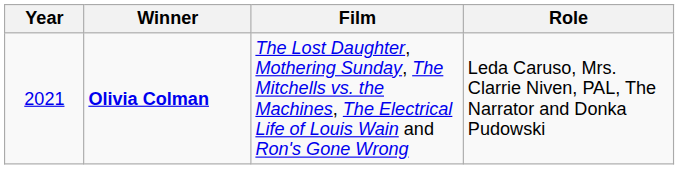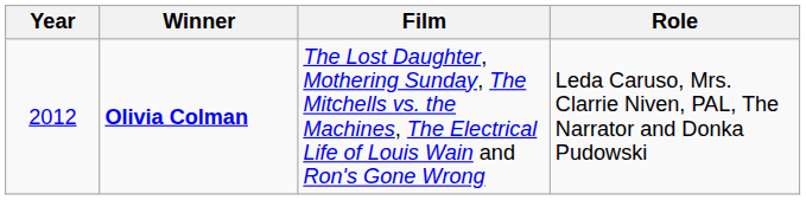Olivia Colman | Year: 2021 -> 2012
